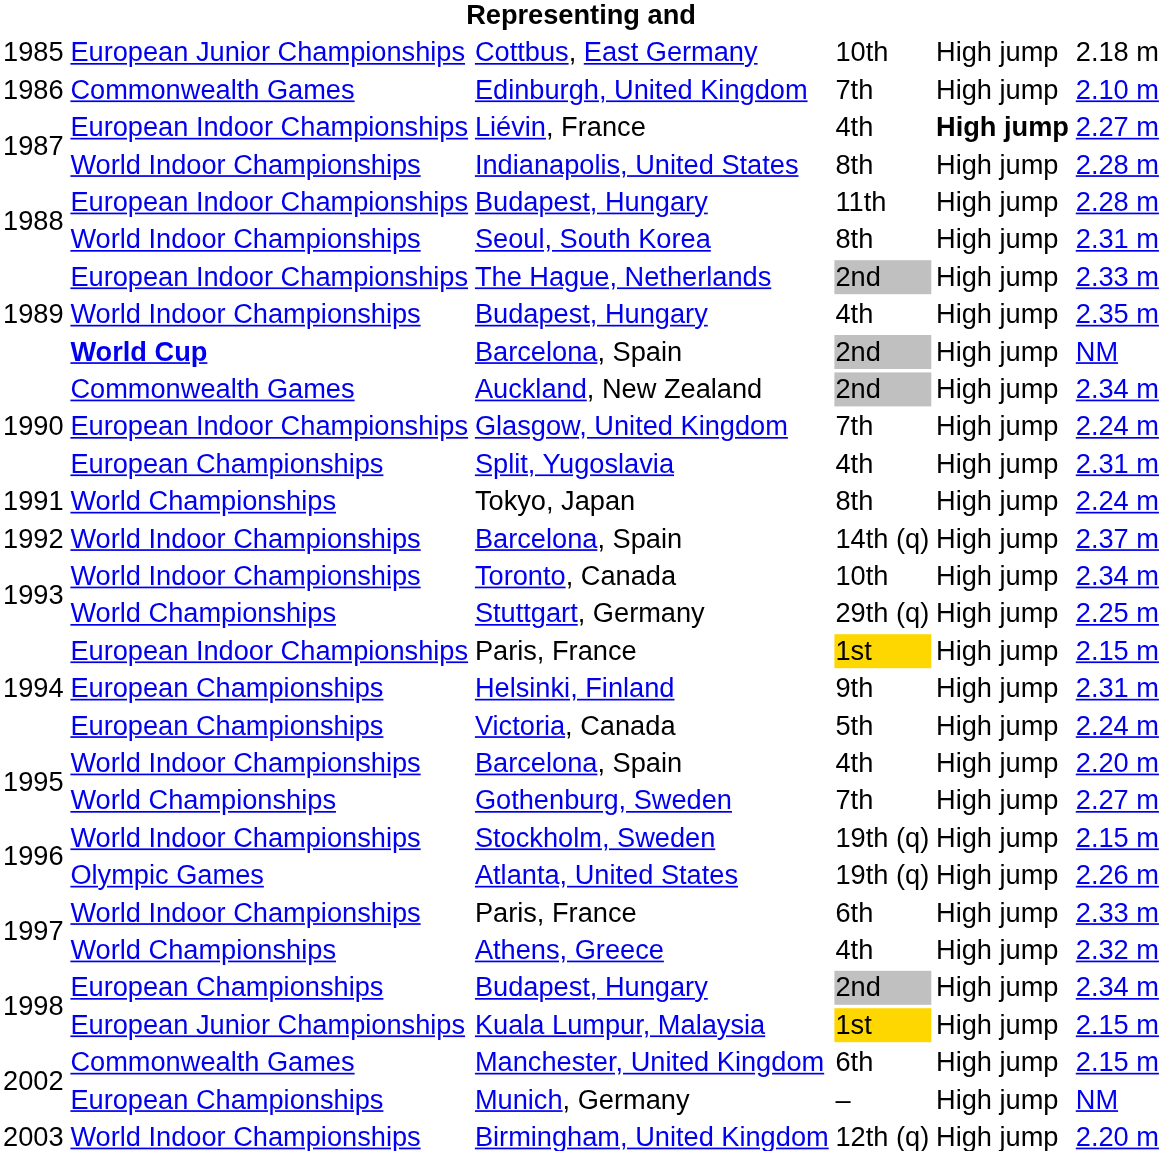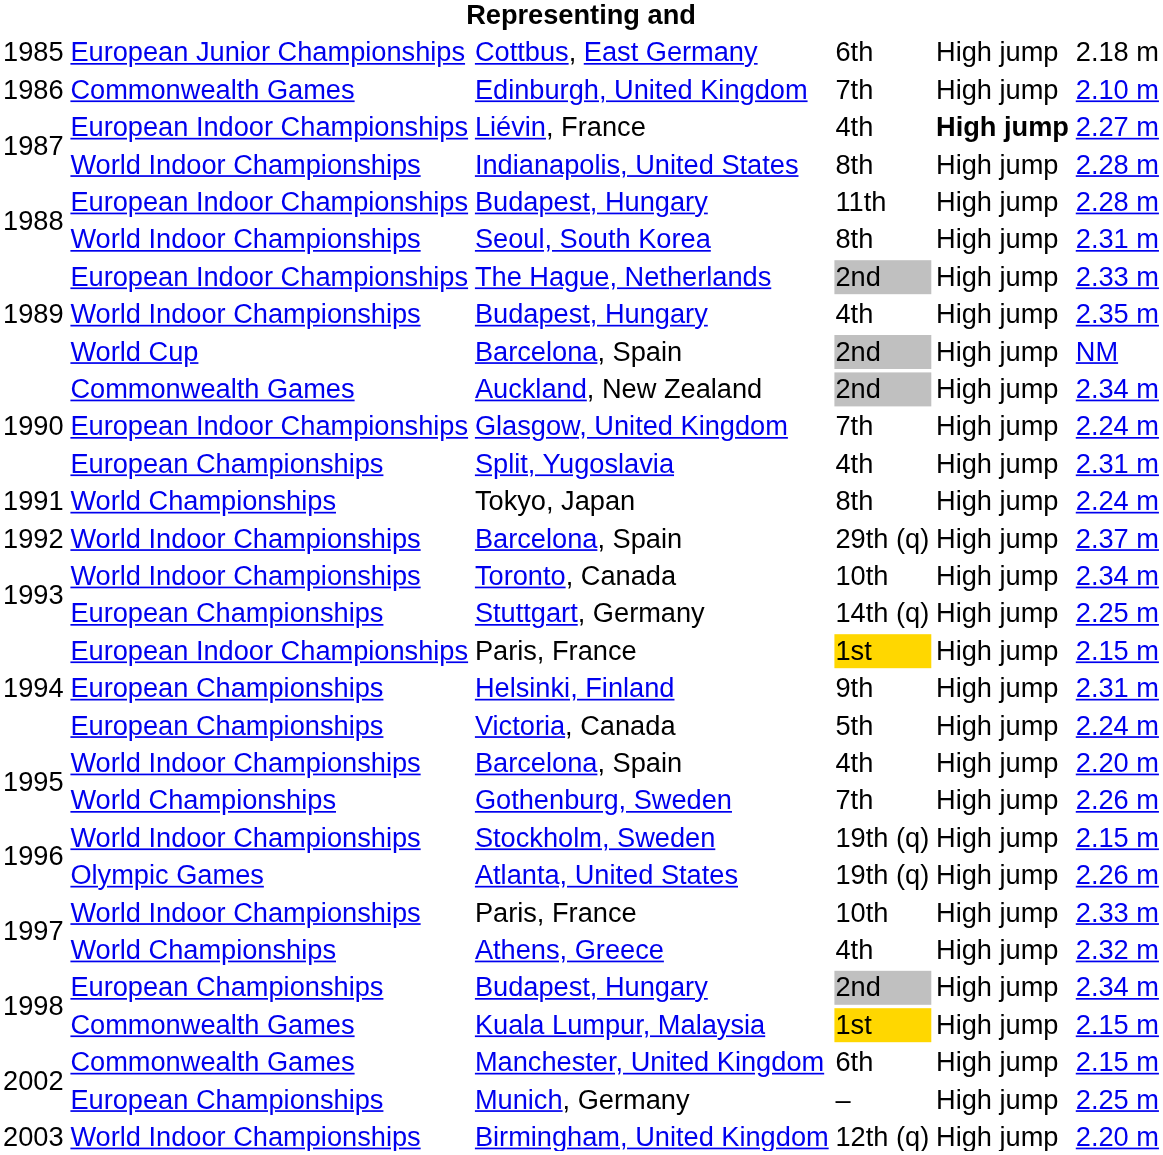Cottbus, East Germany | column 4: 10th -> 6th
1989 / Barcelona, Spain | column 2: bold -> normal
1992 / Barcelona, Spain | column 4: 14th (q) -> 29th (q)
Stuttgart, Germany | column 2: World Championships -> European Championships
Stuttgart, Germany | column 4: 29th (q) -> 14th (q)
Gothenburg, Sweden | column 6: 2.27 m -> 2.26 m
1997 / Paris, France | column 4: 6th -> 10th
Kuala Lumpur, Malaysia | column 2: European Junior Championships -> Commonwealth Games
Munich, Germany | column 6: NM -> 2.25 m
